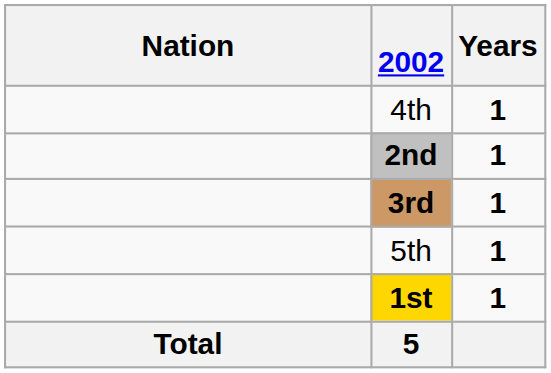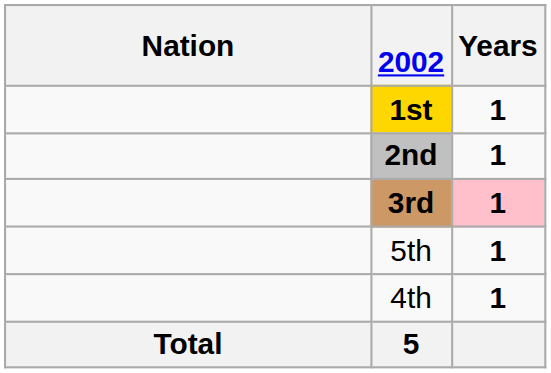rows swapped: 1st <-> 4th
3rd | Years: no background -> pink background
